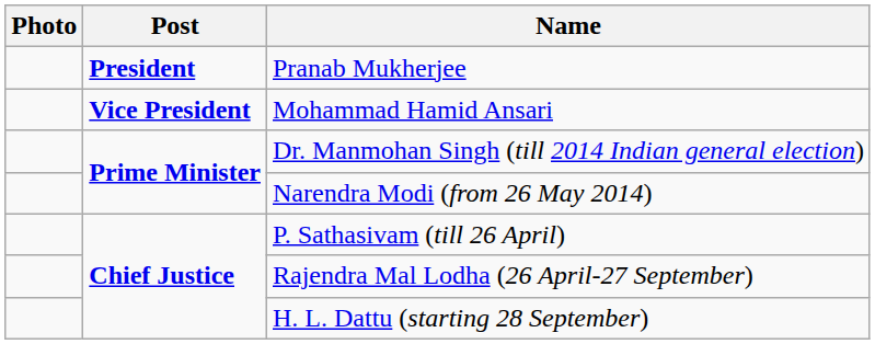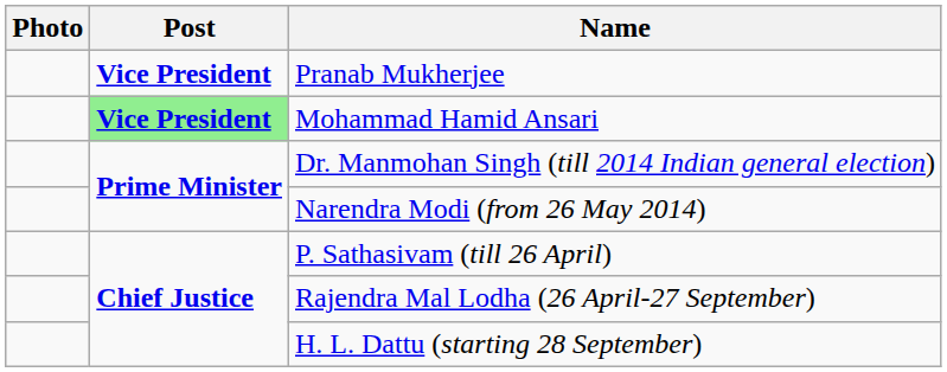Pranab Mukherjee | Post: President -> Vice President
Mohammad Hamid Ansari | Post: no background -> lightgreen background
